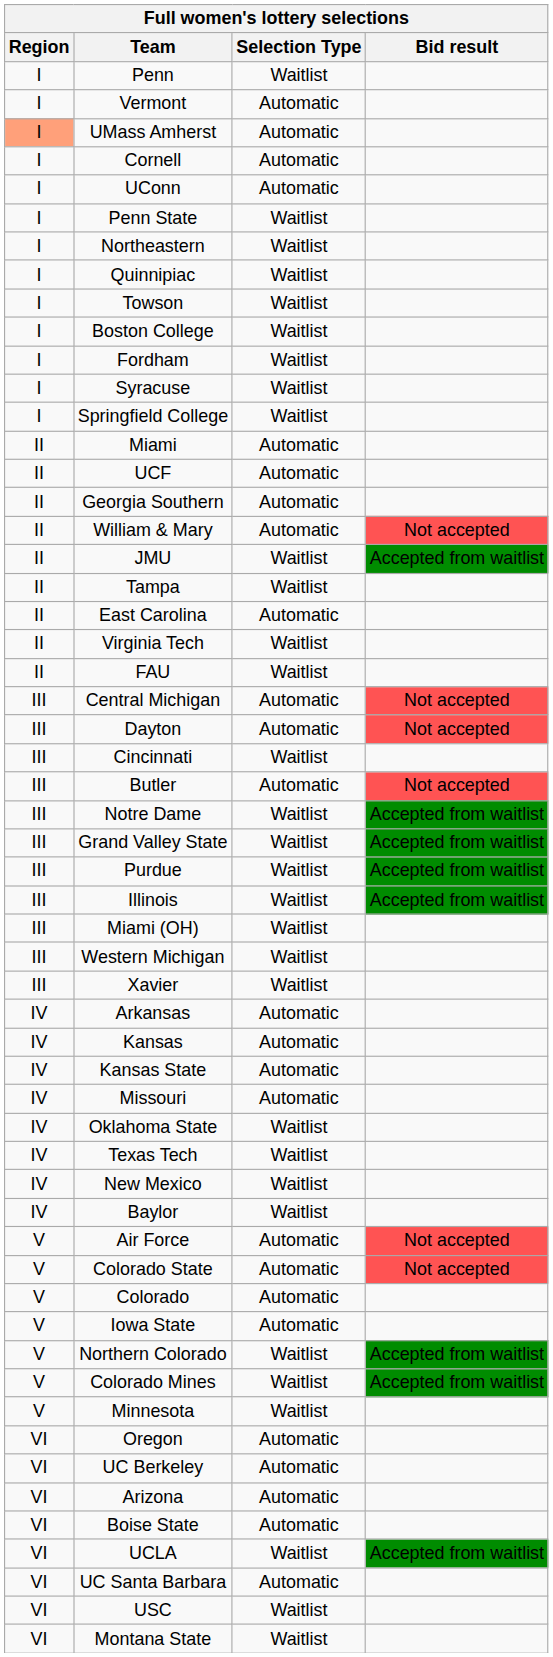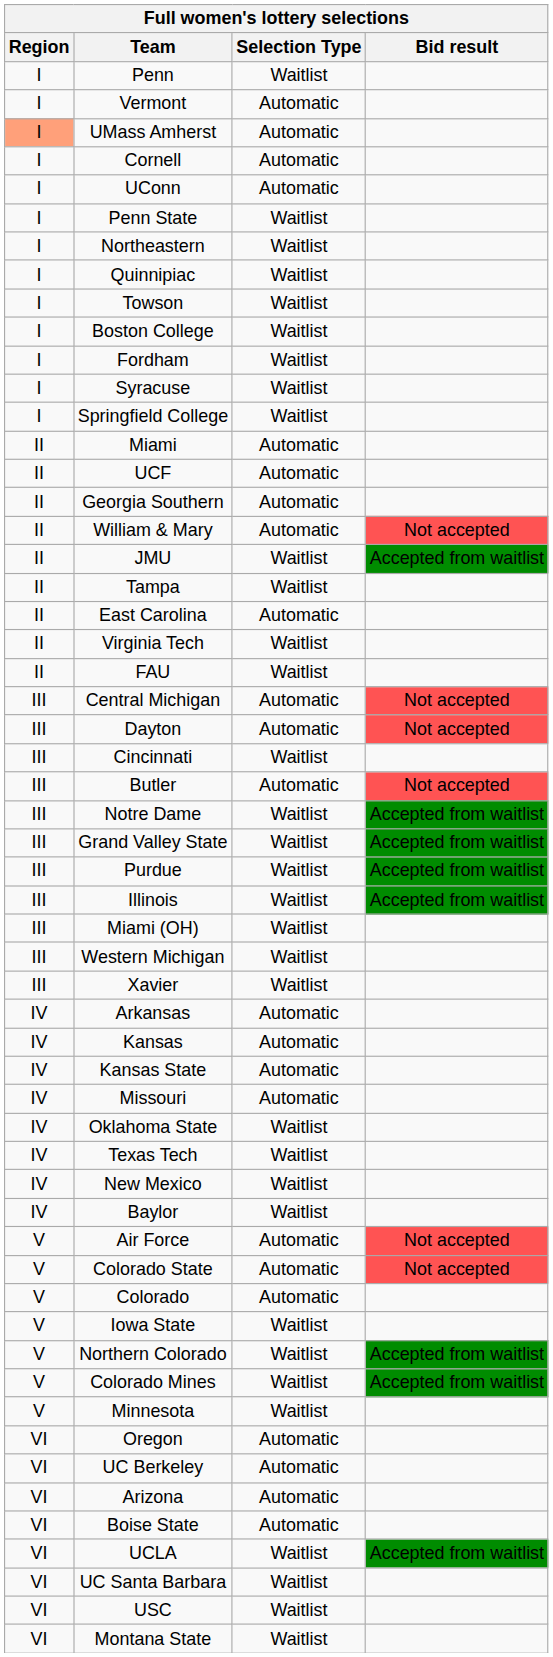Iowa State | Selection Type: Automatic -> Waitlist
UC Santa Barbara | Selection Type: Automatic -> Waitlist
